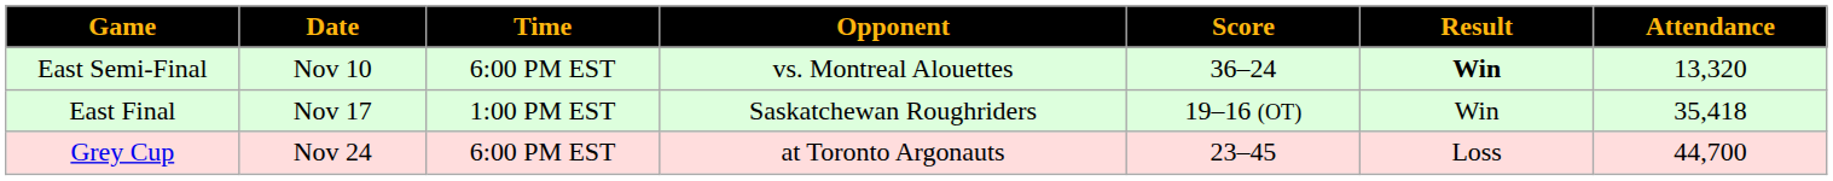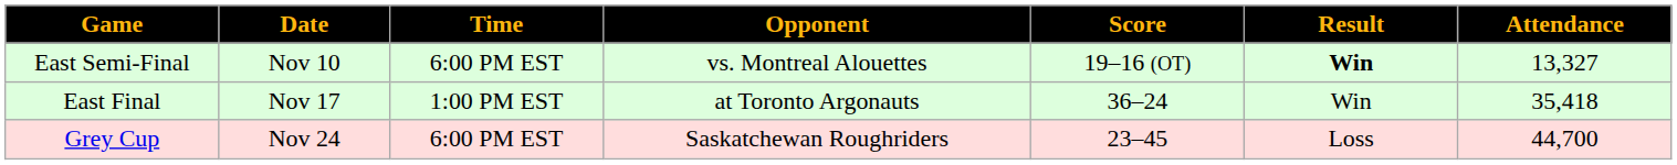East Semi-Final | Score: 36–24 -> 19–16 (OT)
East Semi-Final | Attendance: 13,320 -> 13,327
East Final | Opponent: Saskatchewan Roughriders -> at Toronto Argonauts
East Final | Score: 19–16 (OT) -> 36–24
Grey Cup | Opponent: at Toronto Argonauts -> Saskatchewan Roughriders
